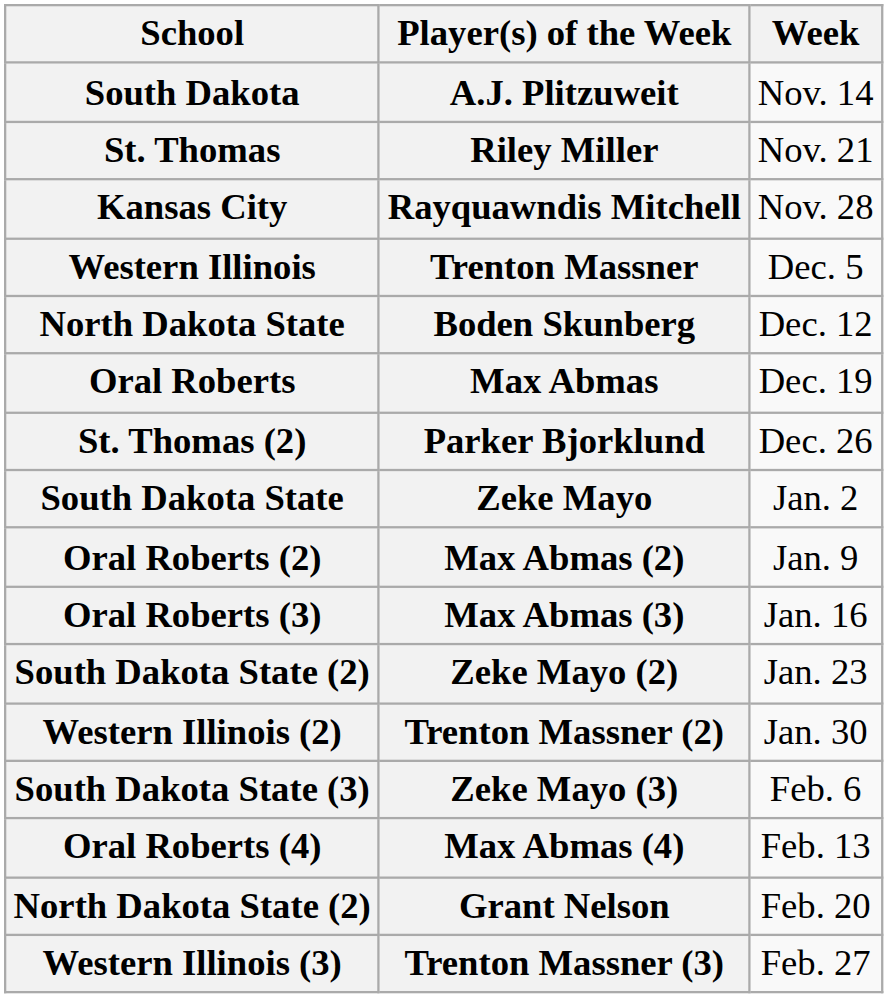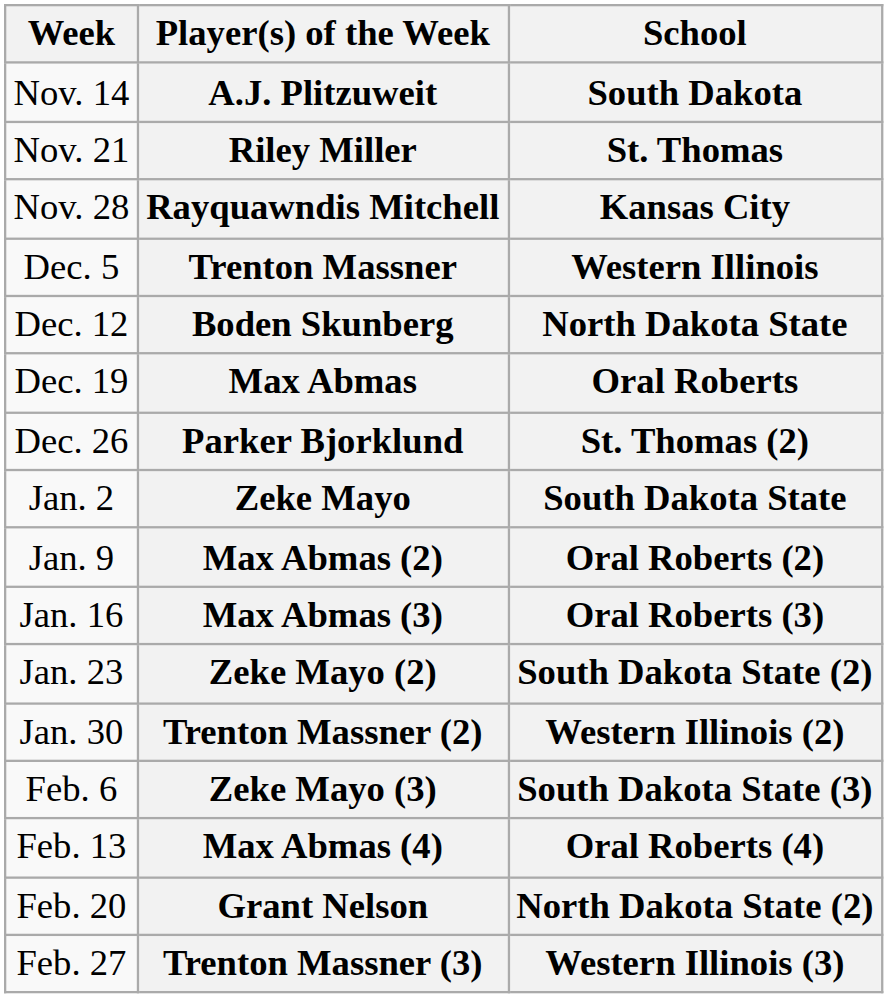columns swapped: Week <-> School
